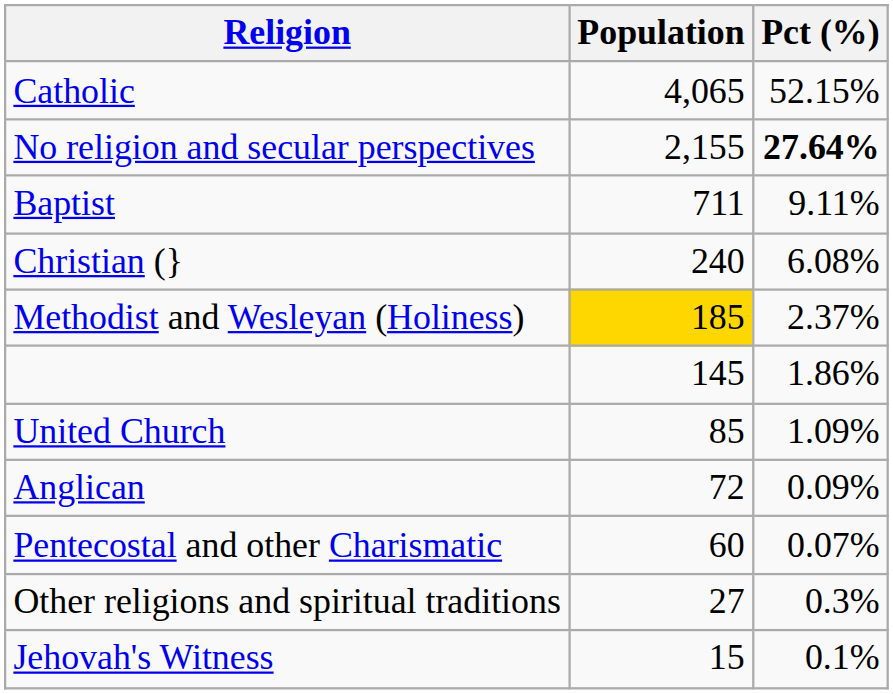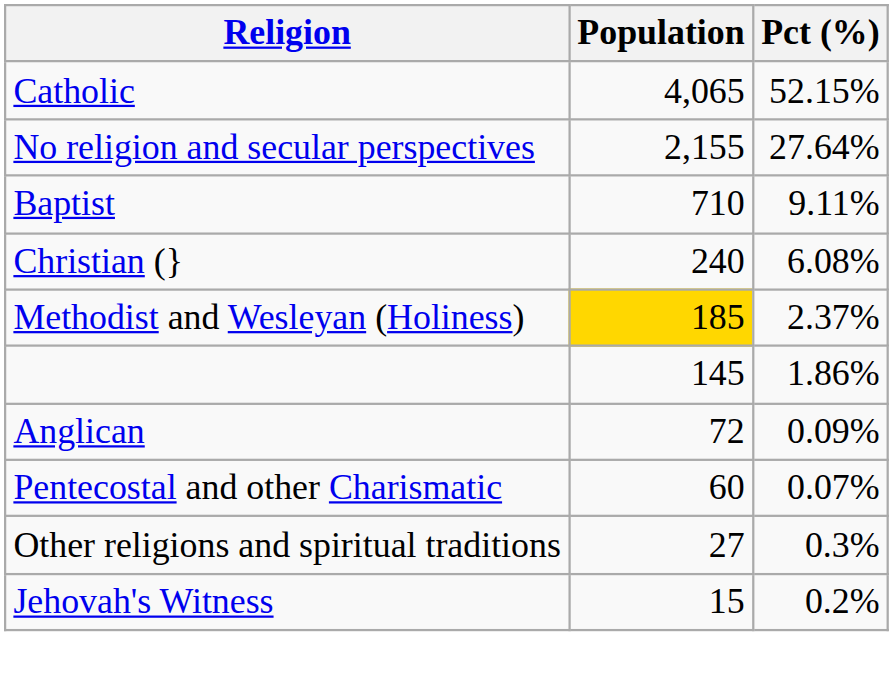No religion and secular perspectives | Pct (%): bold -> normal
Baptist | Population: 711 -> 710
- row: United Church | 85 | 1.09%
Jehovah's Witness | Pct (%): 0.1% -> 0.2%
